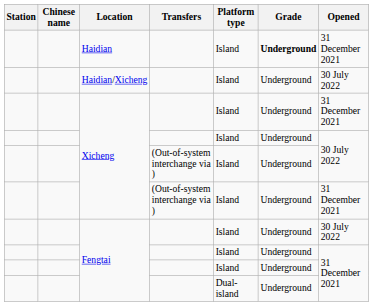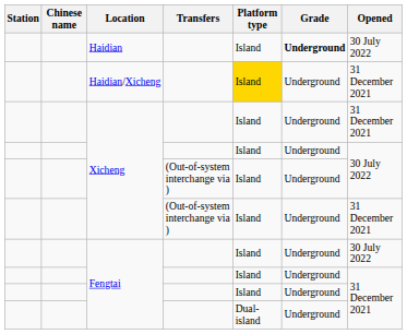Haidian | Opened: 31 December 2021 -> 30 July 2022
Haidian/Xicheng | Platform type: no background -> gold background
Haidian/Xicheng | Opened: 30 July 2022 -> 31 December 2021
